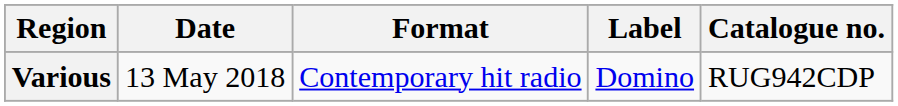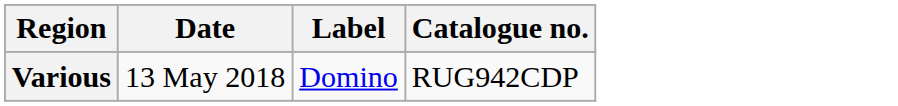- column: Format | Contemporary hit radio
